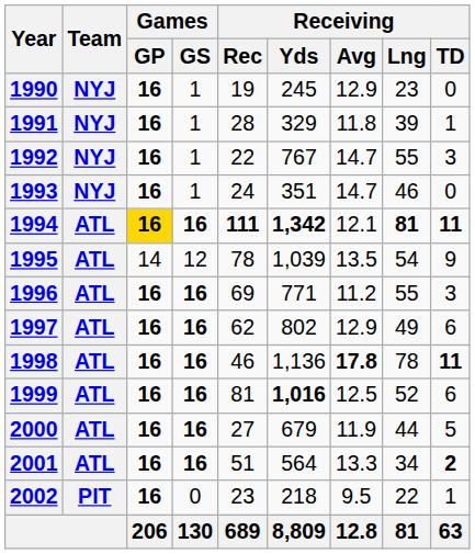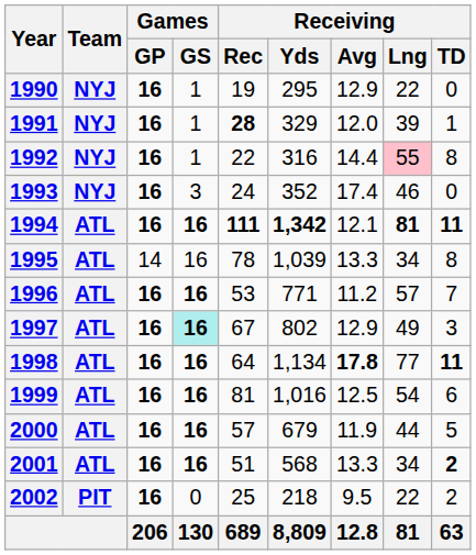1990 | Receiving / Yds: 245 -> 295
1990 | Receiving / Lng: 23 -> 22
1991 | Receiving / Rec: normal -> bold
1991 | Receiving / Avg: 11.8 -> 12.0
1992 | Receiving / Yds: 767 -> 316
1992 | Receiving / Avg: 14.7 -> 14.4
1992 | Receiving / Lng: no background -> pink background
1992 | Receiving / TD: 3 -> 8
1993 | Games / GS: 1 -> 3
1993 | Receiving / Yds: 351 -> 352
1993 | Receiving / Avg: 14.7 -> 17.4
1994 | Games / GP: gold background -> no background
1995 | Games / GS: 12 -> 16
1995 | Receiving / Avg: 13.5 -> 13.3
1995 | Receiving / Lng: 54 -> 34
1995 | Receiving / TD: 9 -> 8
1996 | Receiving / Rec: 69 -> 53
1996 | Receiving / Lng: 55 -> 57
1996 | Receiving / TD: 3 -> 7
1997 | Games / GS: no background -> paleturquoise background
1997 | Receiving / Rec: 62 -> 67
1997 | Receiving / TD: 6 -> 3
1998 | Receiving / Rec: 46 -> 64
1998 | Receiving / Yds: 1,136 -> 1,134
1998 | Receiving / Lng: 78 -> 77
1999 | Receiving / Yds: bold -> normal
1999 | Receiving / Lng: 52 -> 54
2000 | Receiving / Rec: 27 -> 57
2001 | Receiving / Yds: 564 -> 568
2002 | Receiving / Rec: 23 -> 25
2002 | Receiving / TD: 1 -> 2
